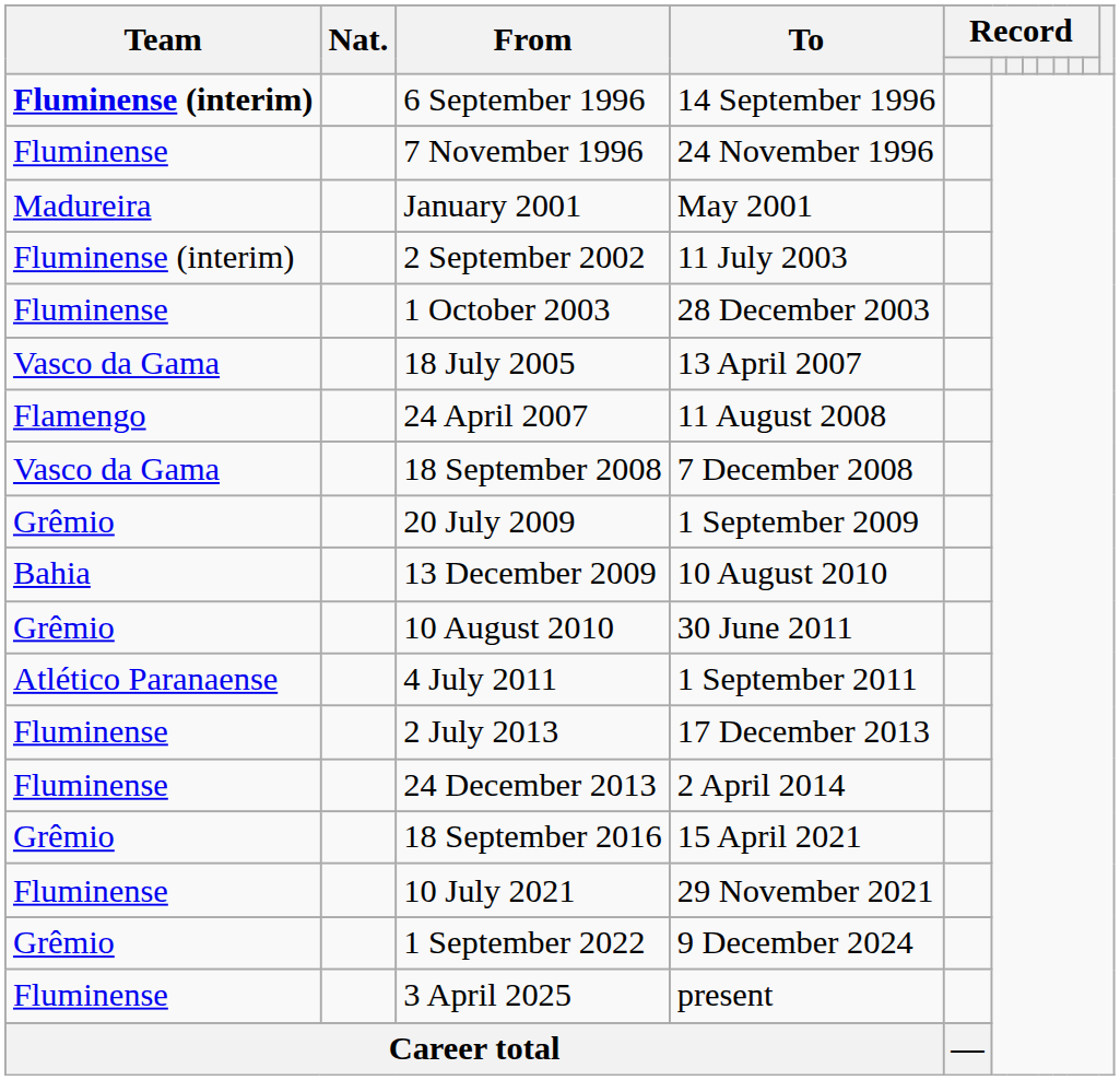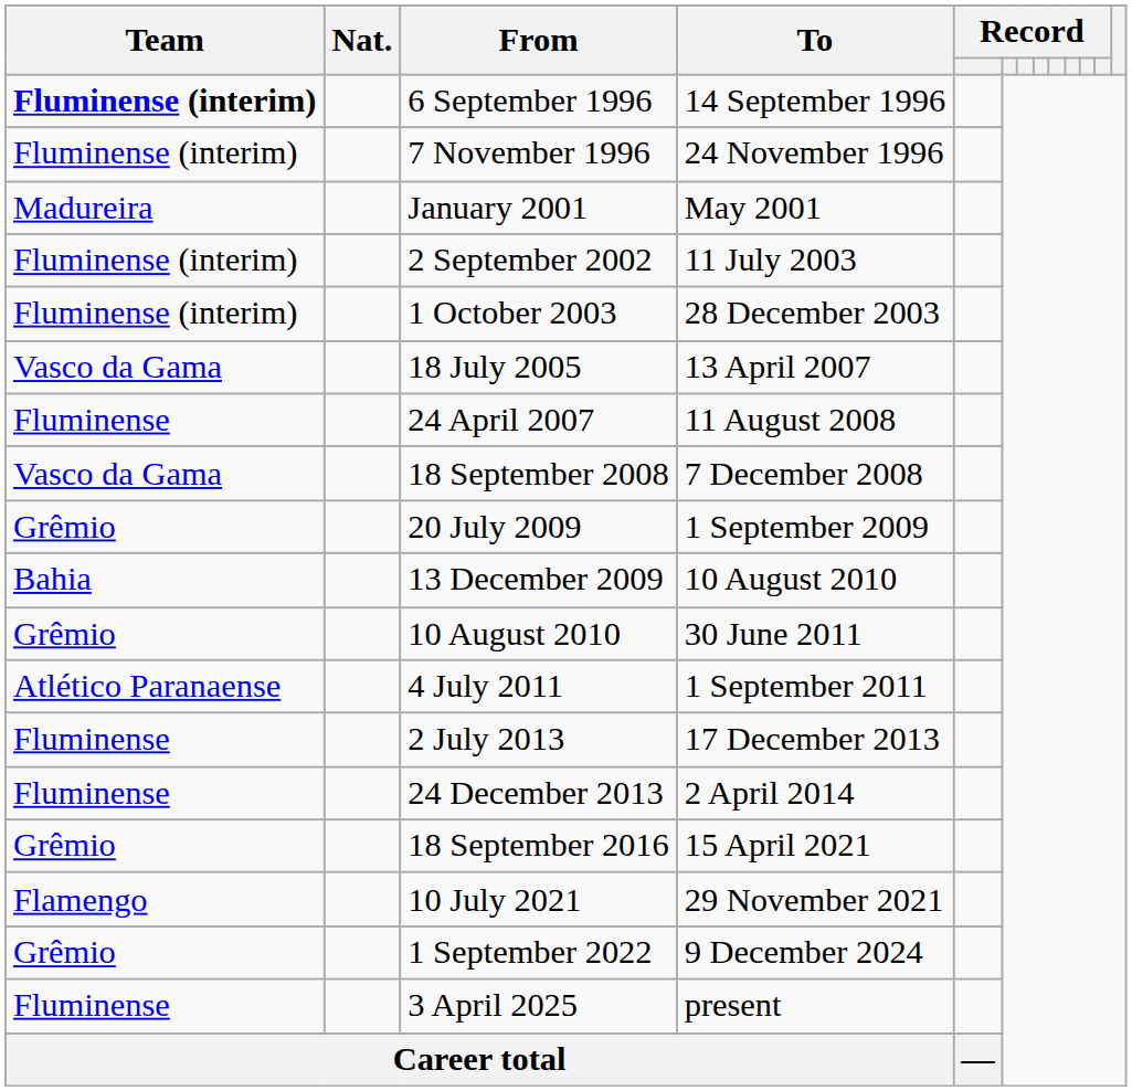7 November 1996 | Team: Fluminense -> Fluminense (interim)
1 October 2003 | Team: Fluminense -> Fluminense (interim)
24 April 2007 | Team: Flamengo -> Fluminense
10 July 2021 | Team: Fluminense -> Flamengo
